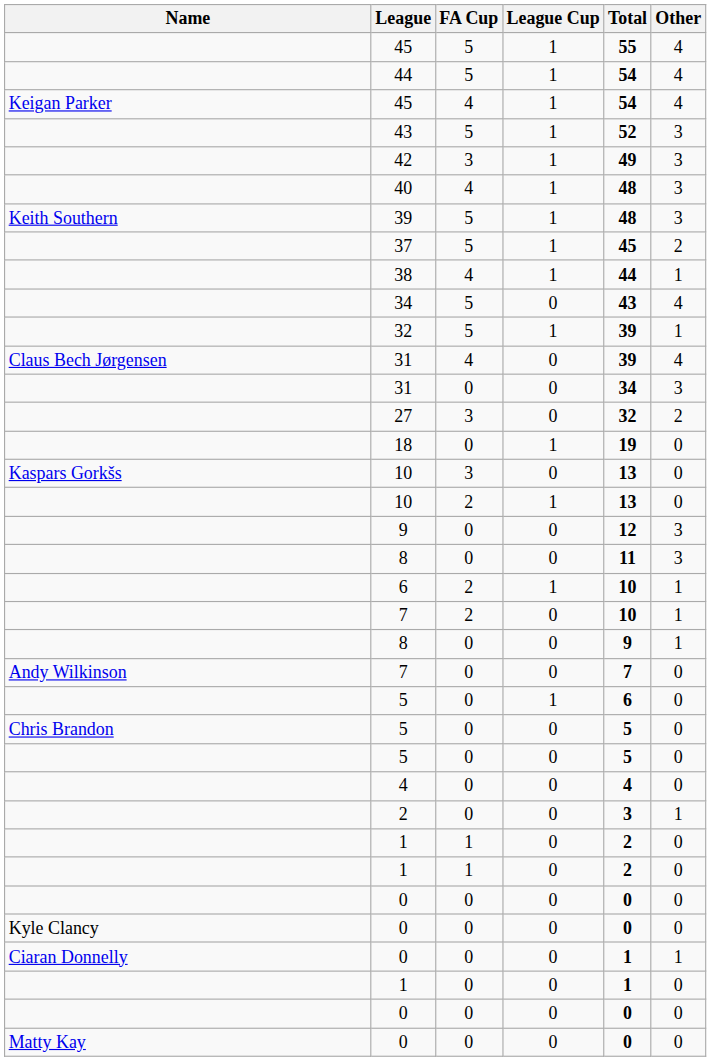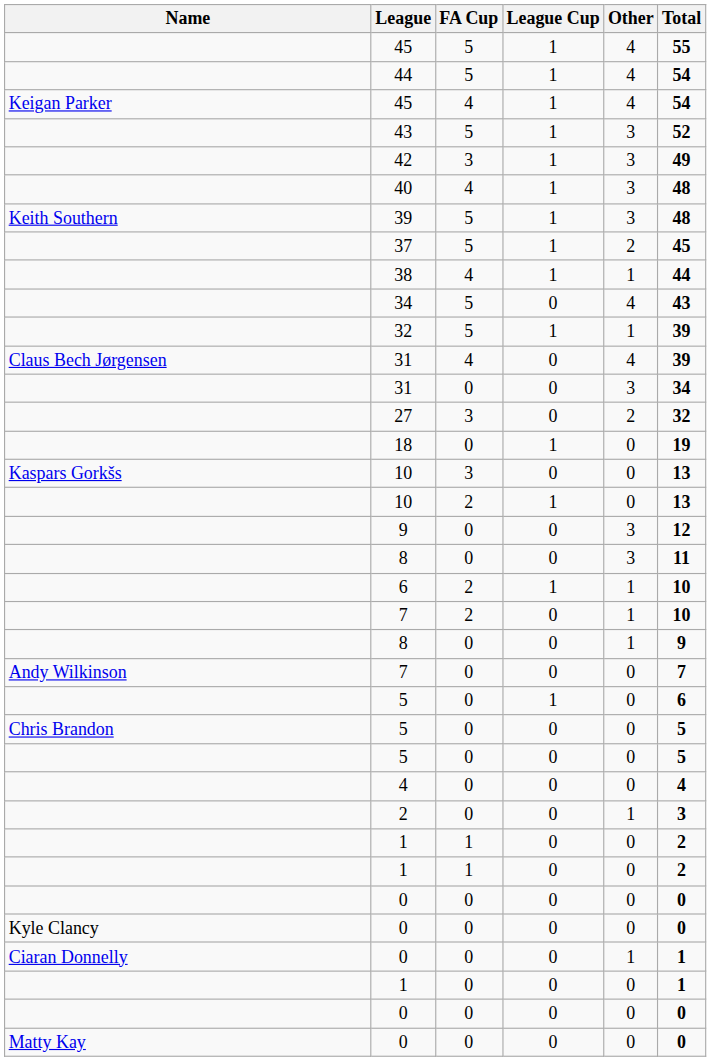columns swapped: Other <-> Total
